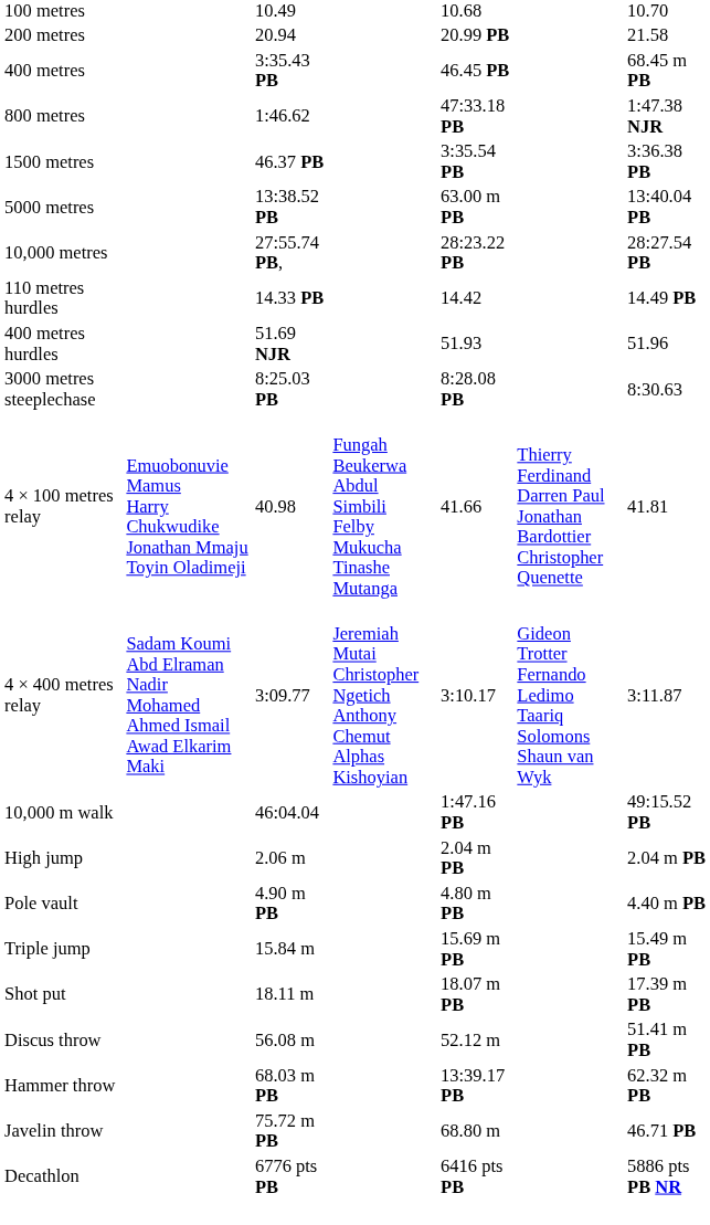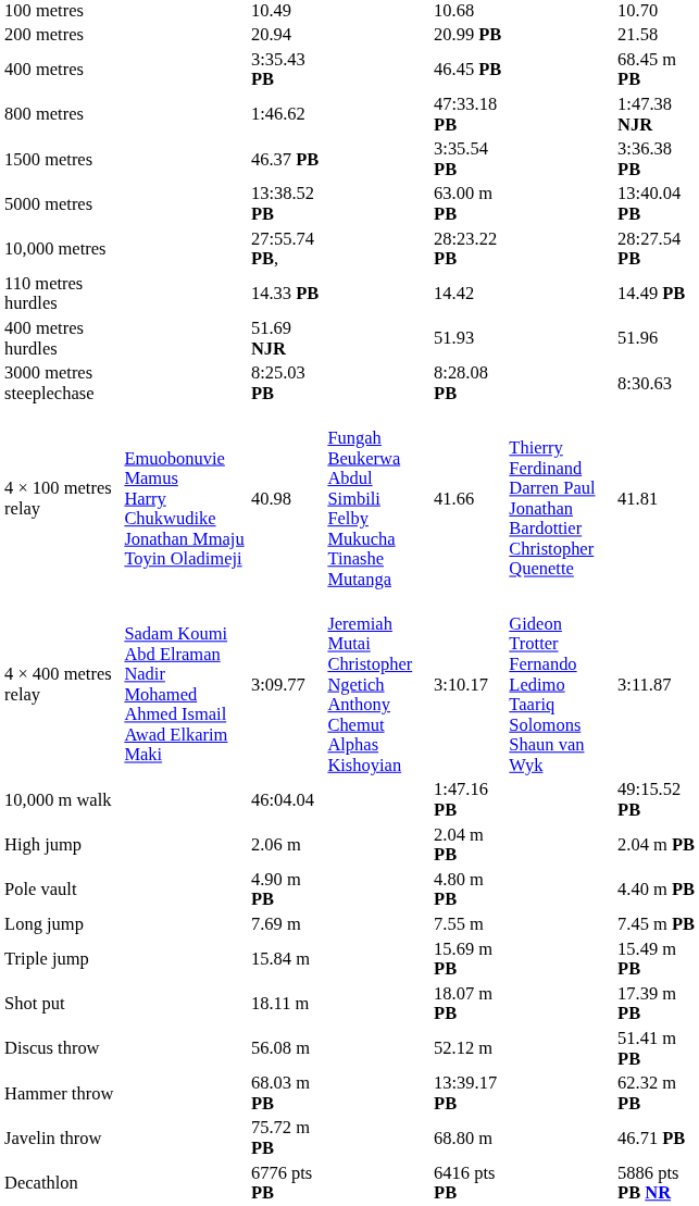+ row: Long jump | 7.69 m | 7.55 m | 7.45 m PB
